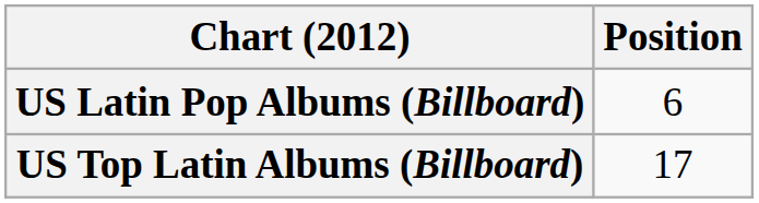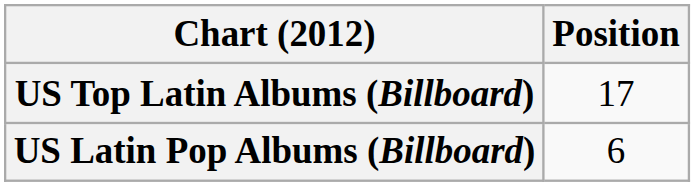rows swapped: US Top Latin Albums (Billboard) <-> US Latin Pop Albums (Billboard)
